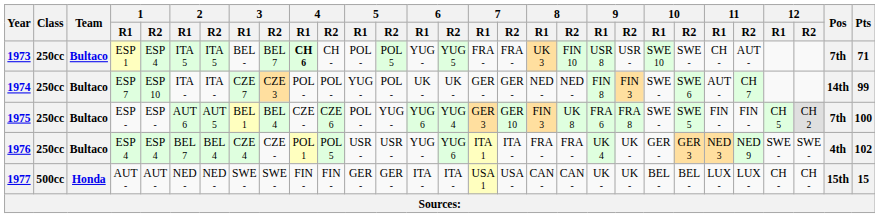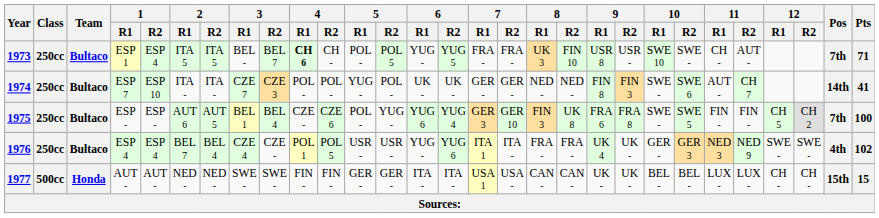1974 | Pts: 99 -> 41
